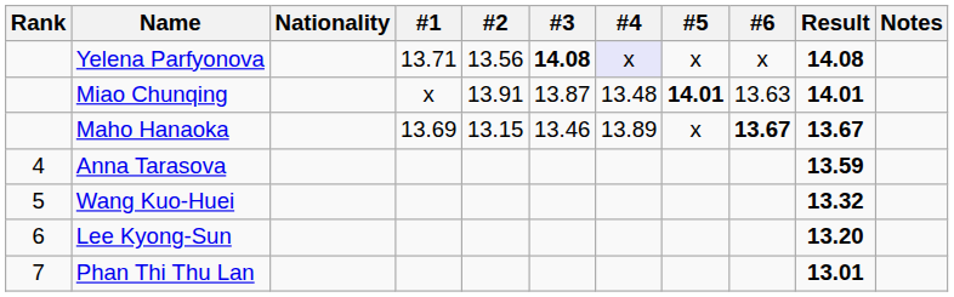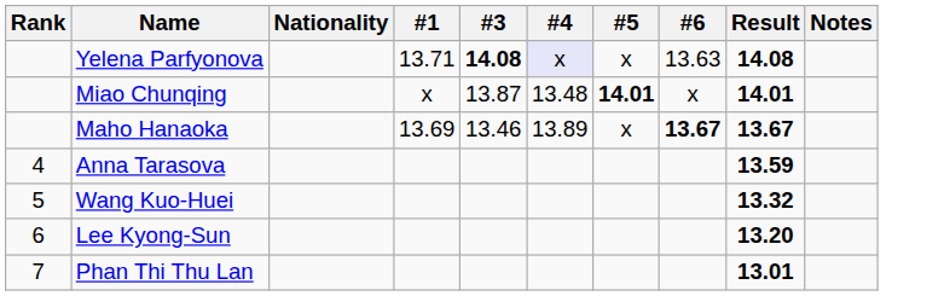- column: #2 | 13.56 | 13.91 | 13.15
Yelena Parfyonova | #6: x -> 13.63
Miao Chunqing | #6: 13.63 -> x
